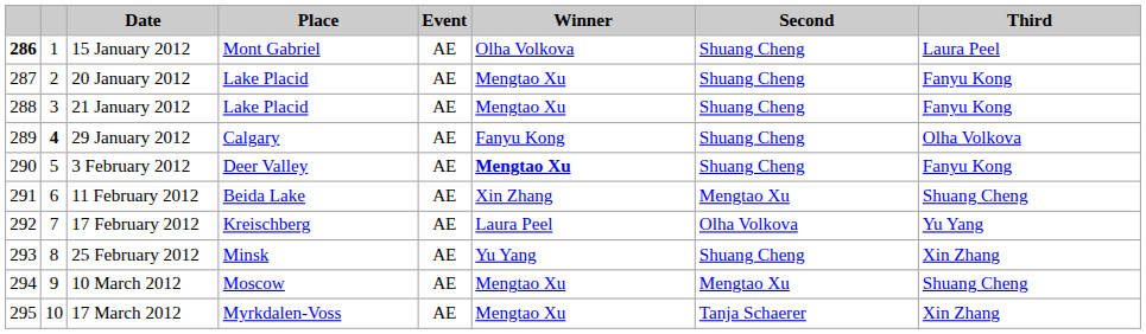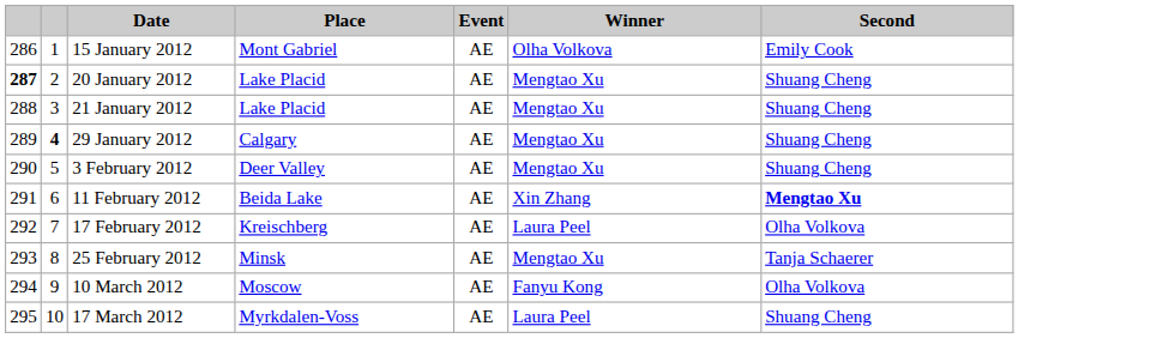- column: Third | Laura Peel | Fanyu Kong | Fanyu Kong | Olha Volkova | Fanyu Kong | Shuang Cheng | Yu Yang | Xin Zhang | Shuang Cheng | Xin Zhang
15 January 2012 | column 1: bold -> normal
15 January 2012 | Second: Shuang Cheng -> Emily Cook
20 January 2012 | column 1: normal -> bold
29 January 2012 | Winner: Fanyu Kong -> Mengtao Xu
3 February 2012 | Winner: bold -> normal
11 February 2012 | Second: normal -> bold
25 February 2012 | Winner: Yu Yang -> Mengtao Xu
25 February 2012 | Second: Shuang Cheng -> Tanja Schaerer
10 March 2012 | Winner: Mengtao Xu -> Fanyu Kong
10 March 2012 | Second: Mengtao Xu -> Olha Volkova
17 March 2012 | Winner: Mengtao Xu -> Laura Peel
17 March 2012 | Second: Tanja Schaerer -> Shuang Cheng
